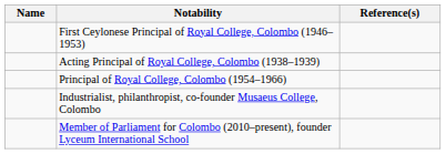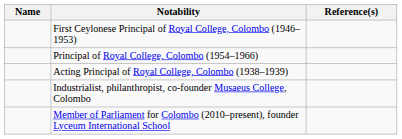rows swapped: Principal of Royal College, Colombo (1954–1966) <-> Acting Principal of Royal College, Colombo (1938–1939)
